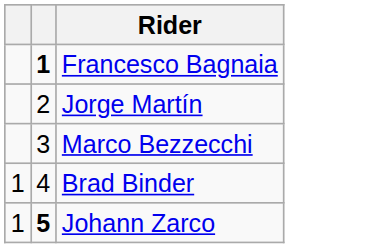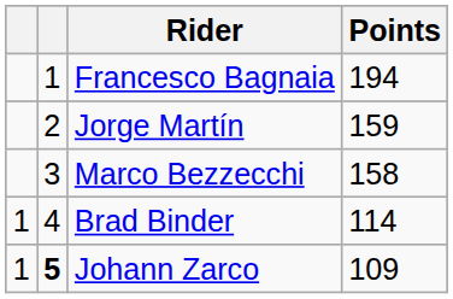+ column: Points | 194 | 159 | 158 | 114 | 109
Francesco Bagnaia | column 2: bold -> normal
